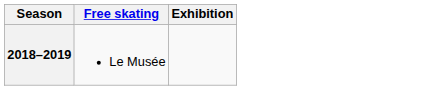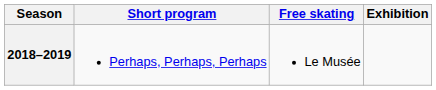+ column: Short program | Perhaps, Perhaps, Perhaps
